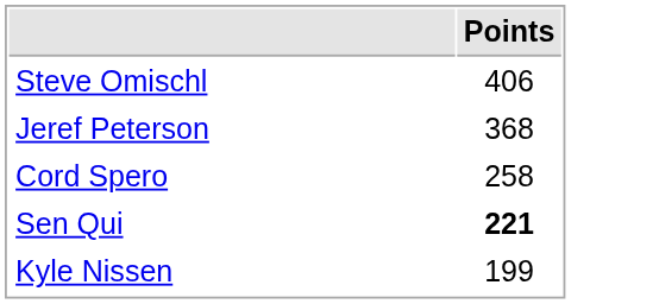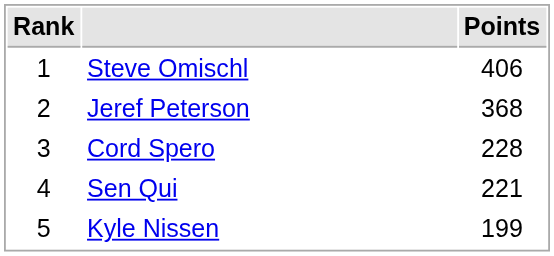+ column: Rank | 1 | 2 | 3 | 4 | 5
Cord Spero | Points: 258 -> 228
Sen Qui | Points: bold -> normal
